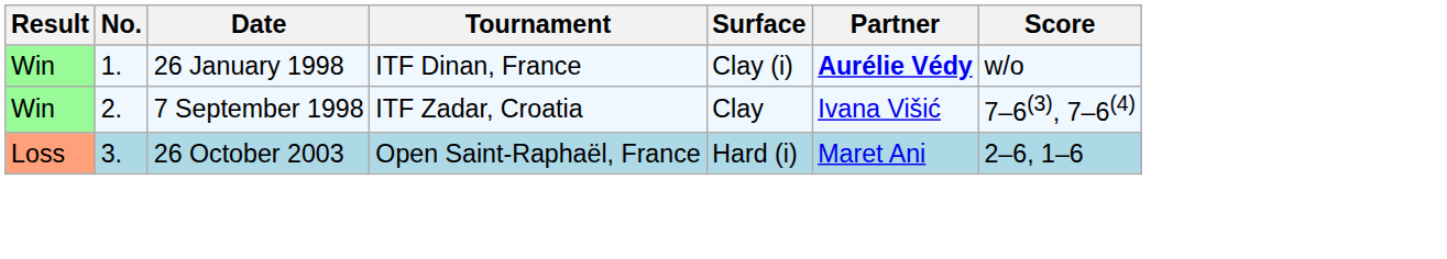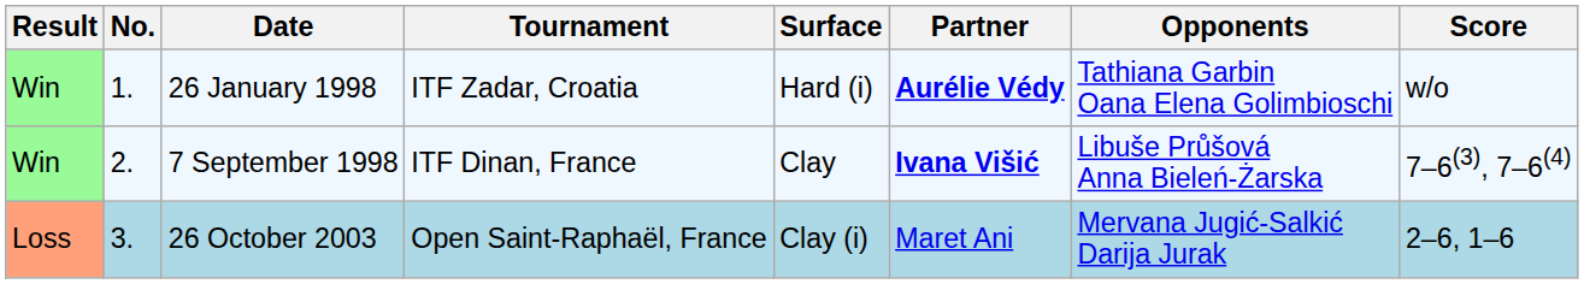+ column: Opponents | Tathiana Garbin Oana Elena Golimbioschi | Libuše Průšová Anna Bieleń-Żarska | Mervana Jugić-Salkić Darija Jurak
26 January 1998 | Tournament: ITF Dinan, France -> ITF Zadar, Croatia
26 January 1998 | Surface: Clay (i) -> Hard (i)
7 September 1998 | Tournament: ITF Zadar, Croatia -> ITF Dinan, France
7 September 1998 | Partner: normal -> bold
26 October 2003 | Surface: Hard (i) -> Clay (i)
